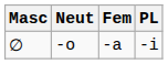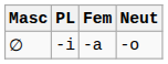columns swapped: Neut <-> PL
